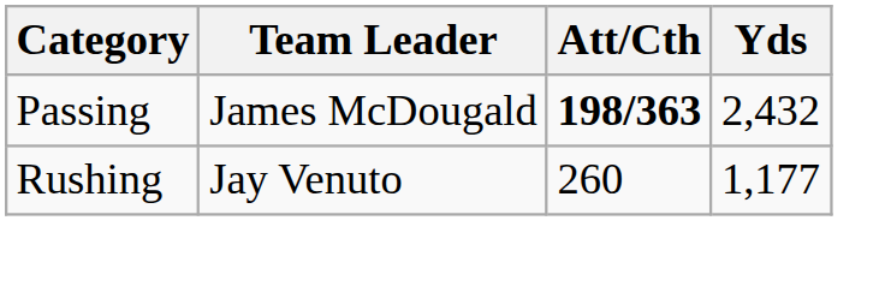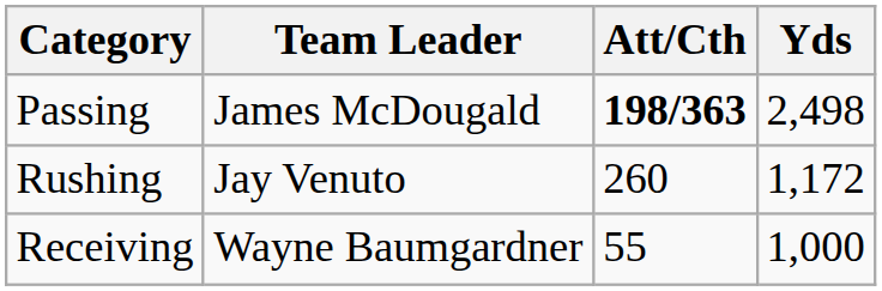Passing | Yds: 2,432 -> 2,498
Rushing | Yds: 1,177 -> 1,172
+ row: Receiving | Wayne Baumgardner | 55 | 1,000
